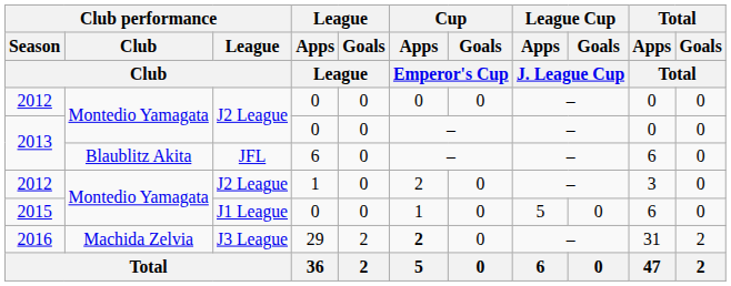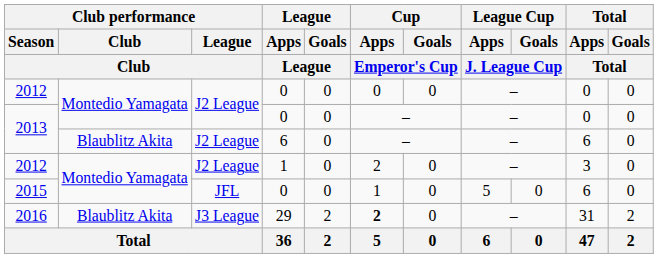2013 / 6 | Club performance / League / Club: JFL -> J2 League
2015 | Club performance / League / Club: J1 League -> JFL
2016 | Club performance / Club: Machida Zelvia -> Blaublitz Akita
